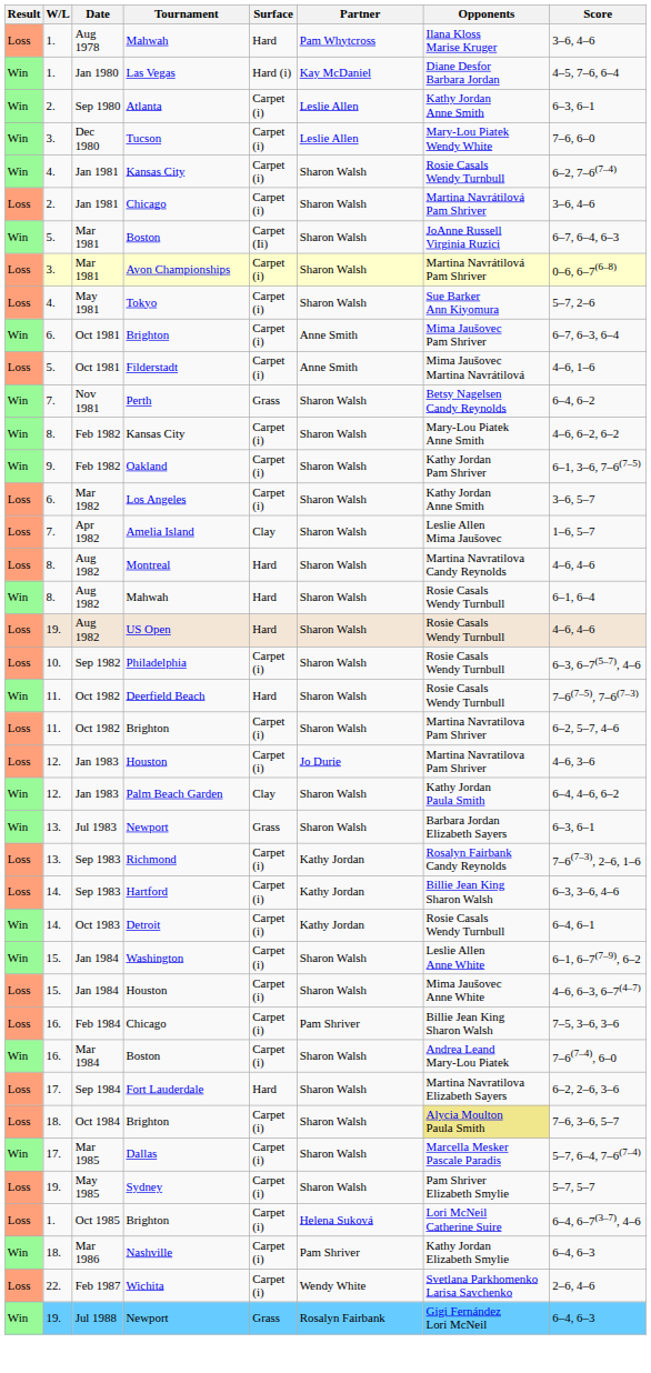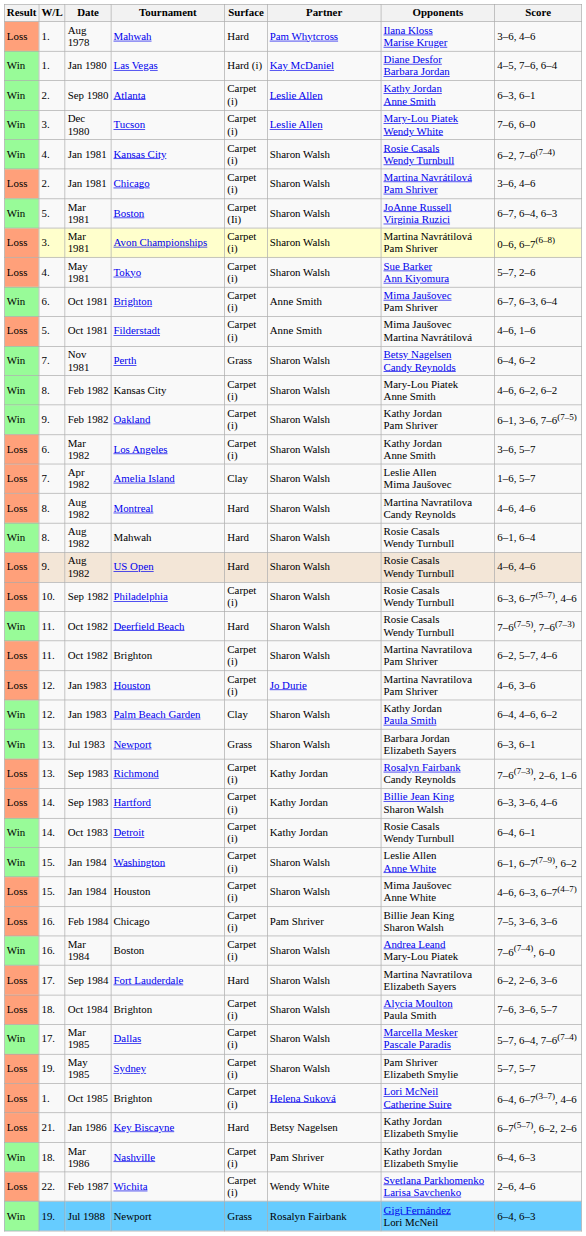US Open | W/L: 19. -> 9.
Oct 1984 / Brighton | Opponents: khaki background -> no background
+ row: Loss | 21. | Jan 1986 | Key Biscayne | Hard | Betsy Nagelsen | Kathy Jordan Elizabeth Smylie | 6–7(5–7), 6–2, 2–6
